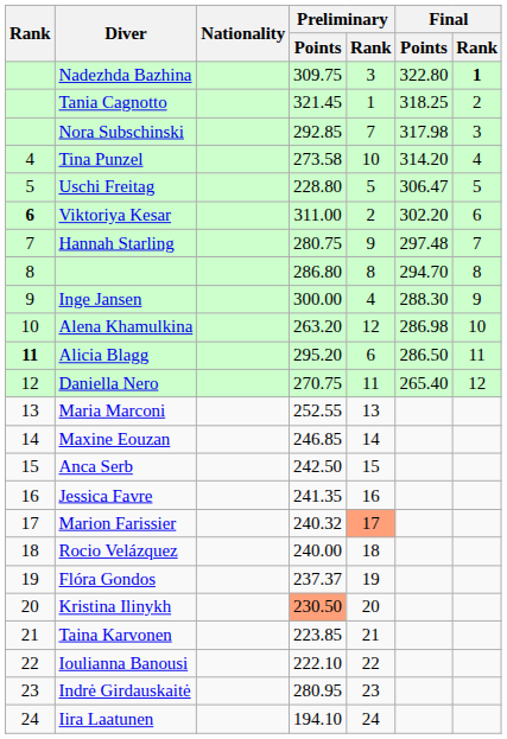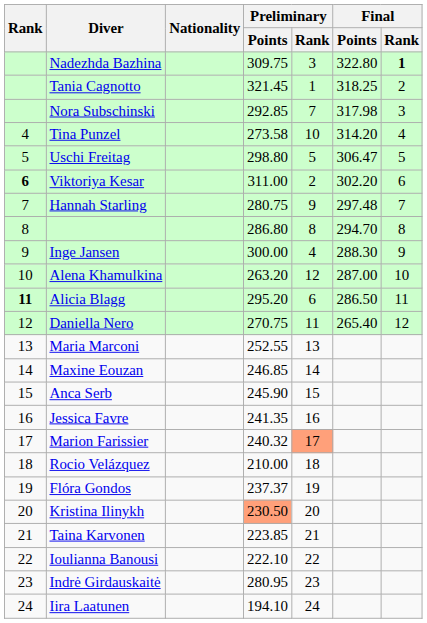Uschi Freitag | Preliminary / Points: 228.80 -> 298.80
Alena Khamulkina | Final / Points: 286.98 -> 287.00
Anca Serb | Preliminary / Points: 242.50 -> 245.90
Rocio Velázquez | Preliminary / Points: 240.00 -> 210.00
